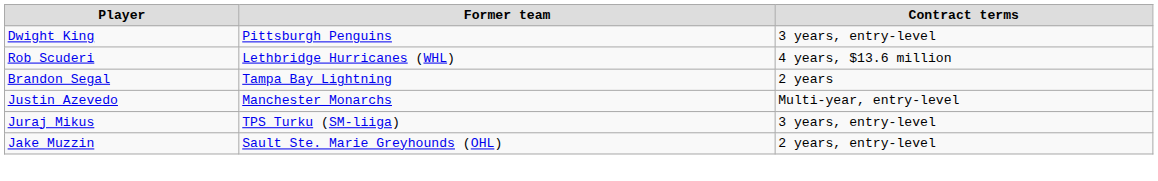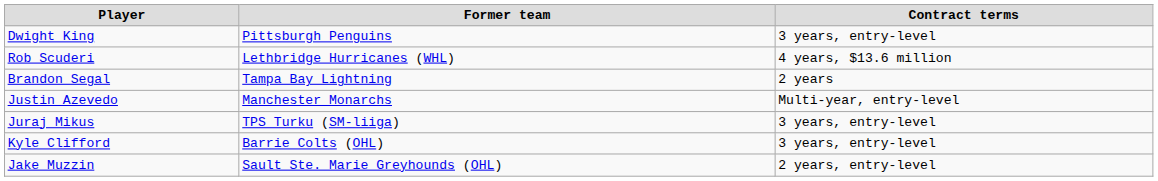+ row: Kyle Clifford | Barrie Colts (OHL) | 3 years, entry-level
